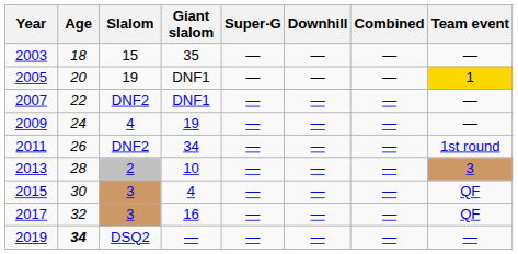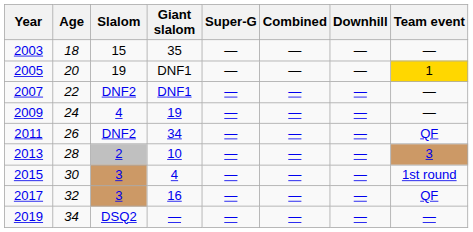columns swapped: Downhill <-> Combined
2011 | Team event: 1st round -> QF
2015 | Team event: QF -> 1st round
2019 | Age: bold -> normal
